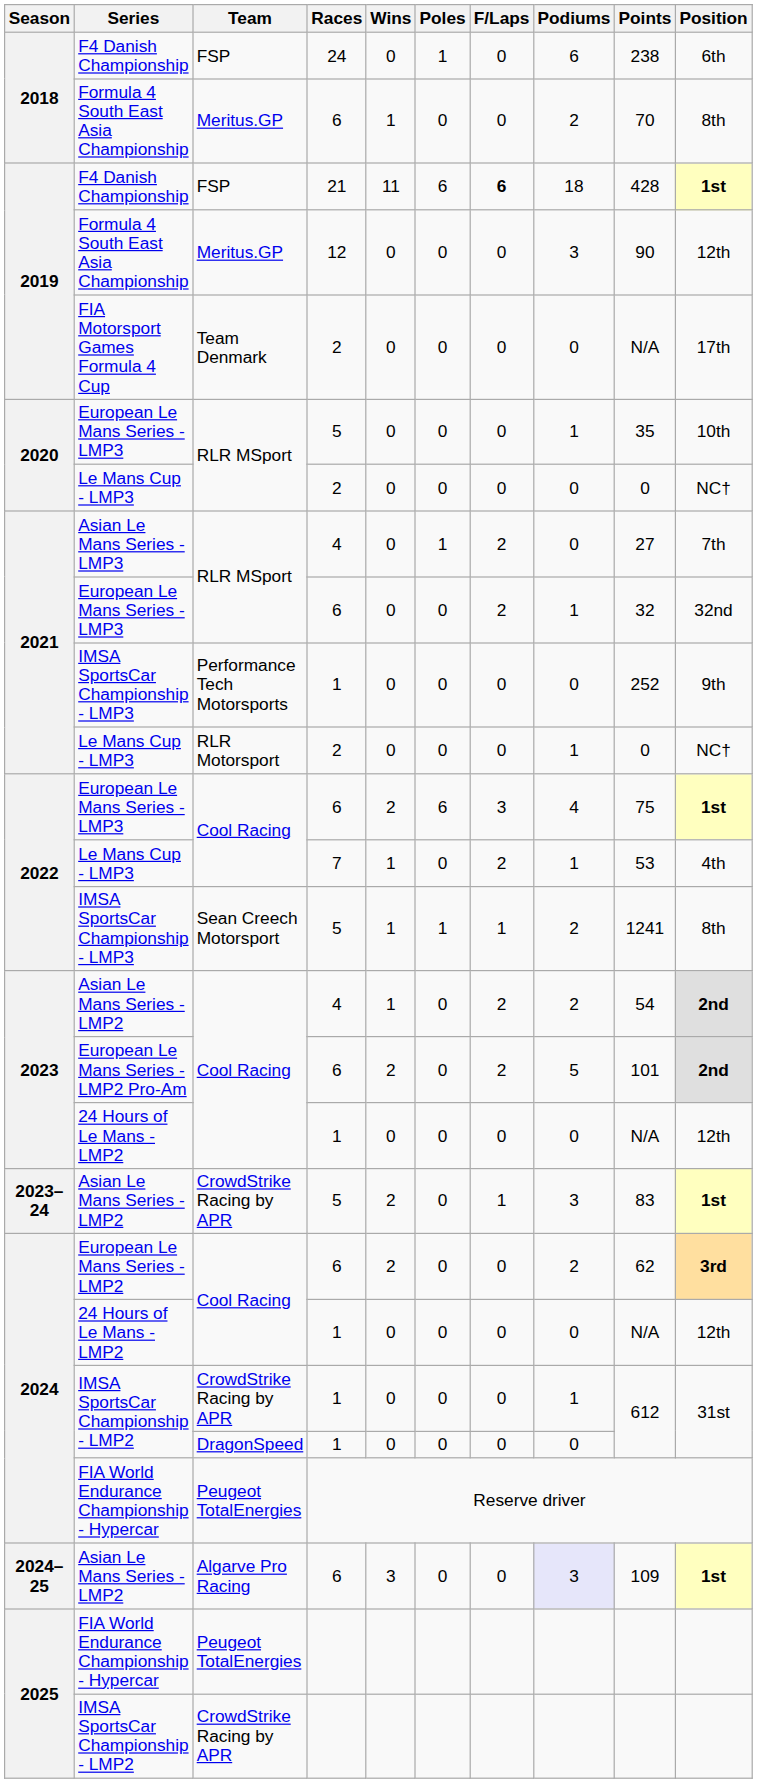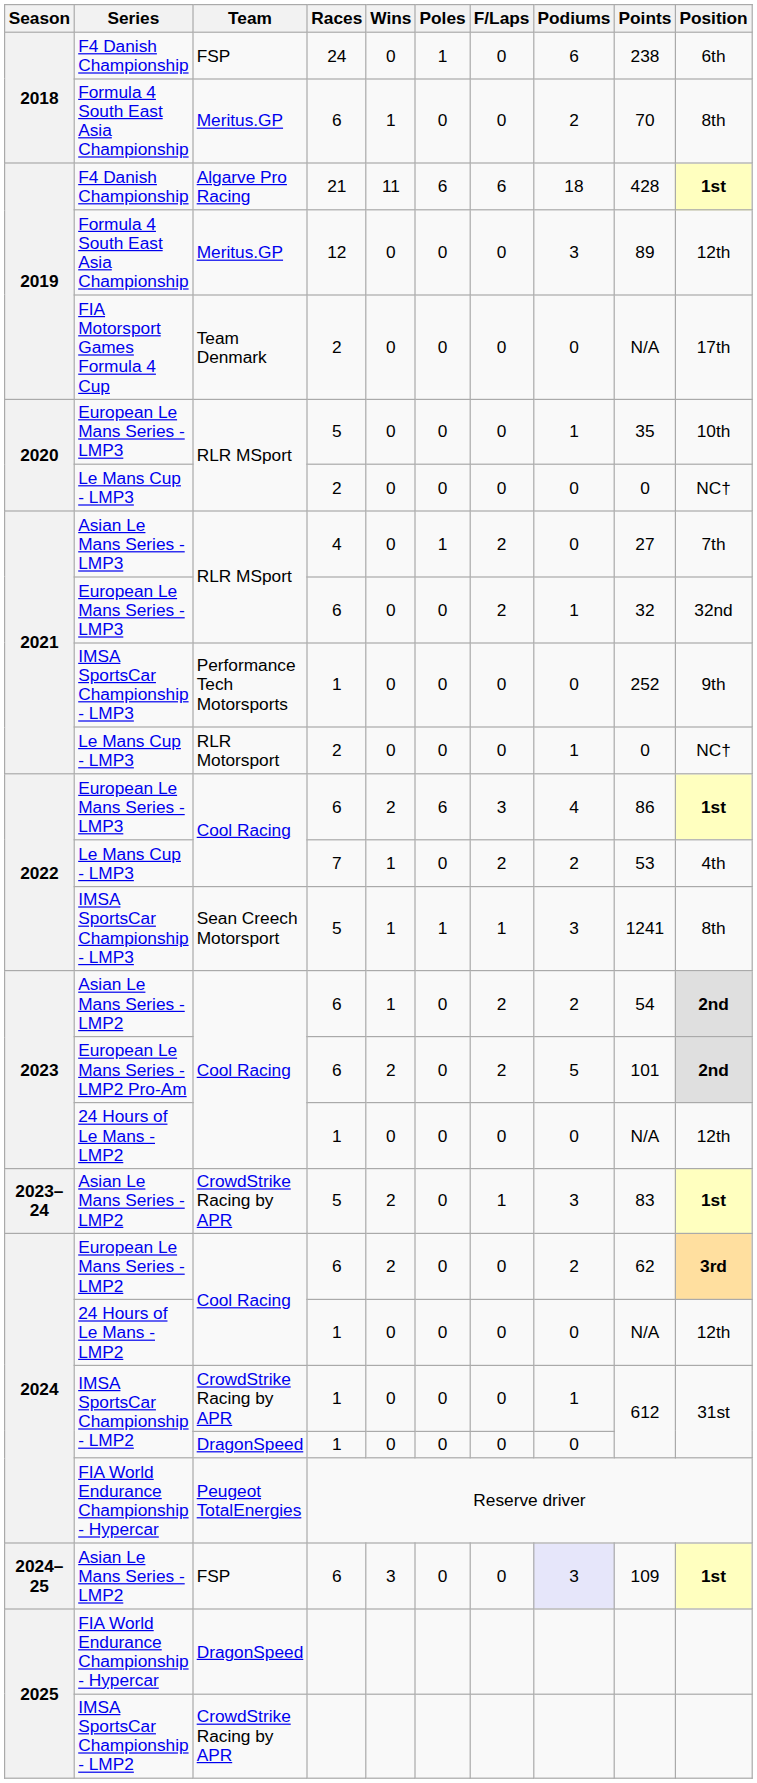2019 / F4 Danish Championship | Team: FSP -> Algarve Pro Racing
2019 / F4 Danish Championship | F/Laps: bold -> normal
2019 / Formula 4 South East Asia Championship | Points: 90 -> 89
2022 / European Le Mans Series - LMP3 | Points: 75 -> 86
2022 / Le Mans Cup - LMP3 | Podiums: 1 -> 2
2022 / IMSA SportsCar Championship - LMP3 | Podiums: 2 -> 3
2023 / Asian Le Mans Series - LMP2 | Races: 4 -> 6
2024–25 / Asian Le Mans Series - LMP2 | Team: Algarve Pro Racing -> FSP
2025 / FIA World Endurance Championship - Hypercar | Team: Peugeot TotalEnergies -> DragonSpeed
